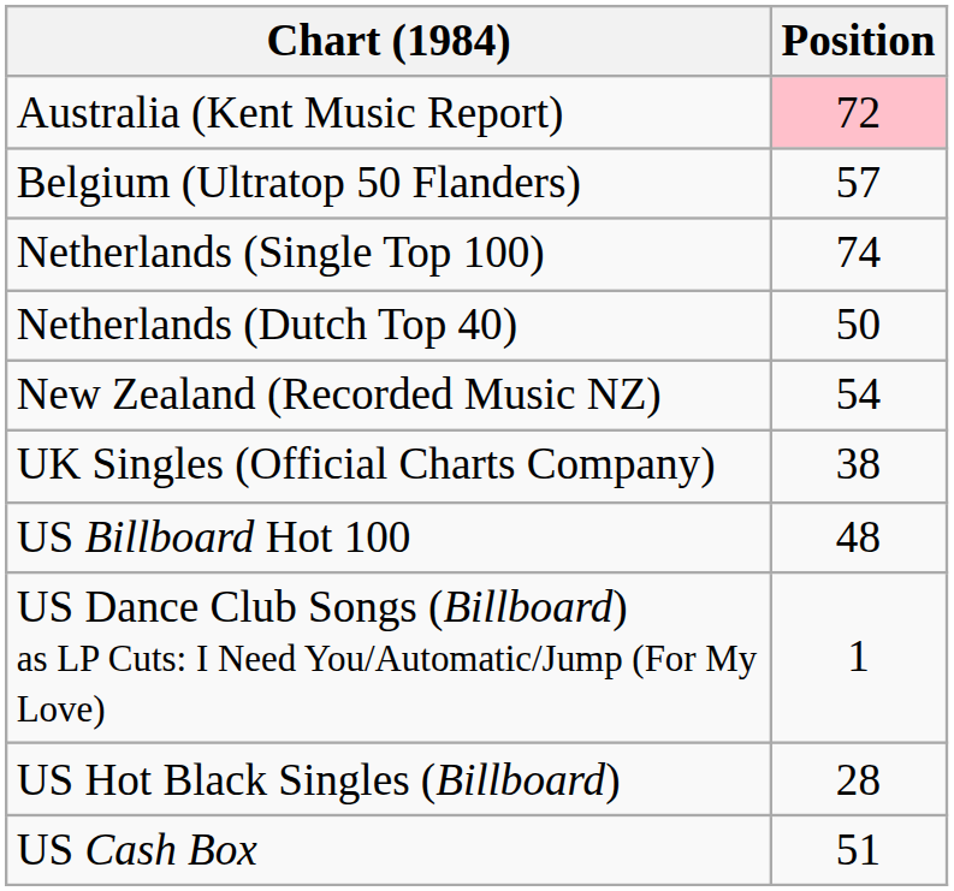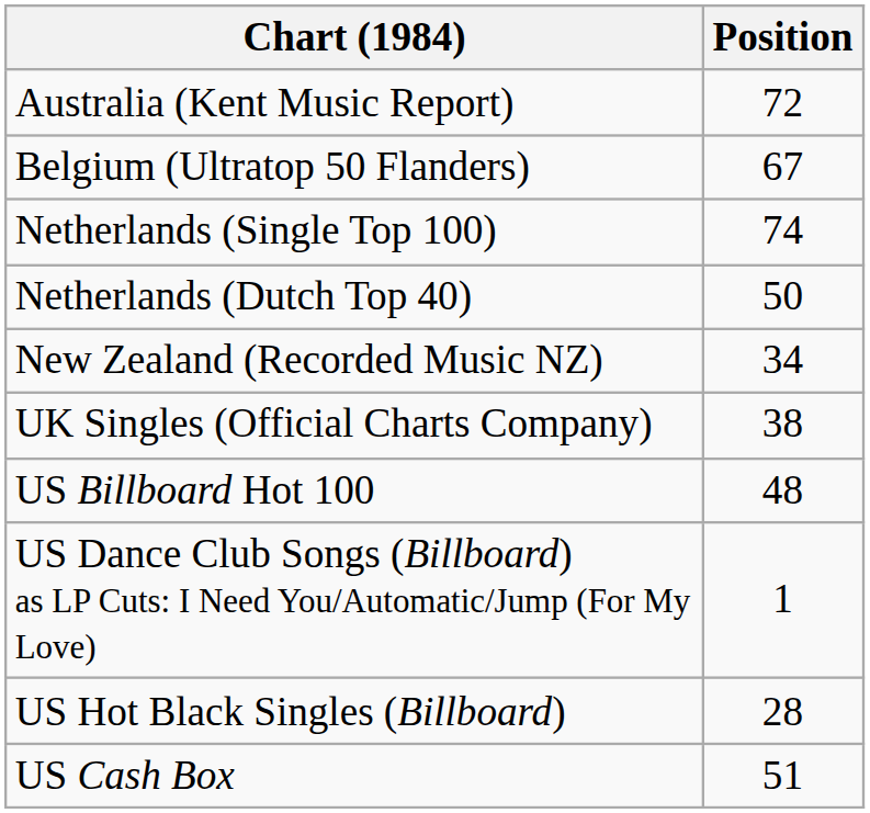Australia (Kent Music Report) | Position: pink background -> no background
Belgium (Ultratop 50 Flanders) | Position: 57 -> 67
New Zealand (Recorded Music NZ) | Position: 54 -> 34
